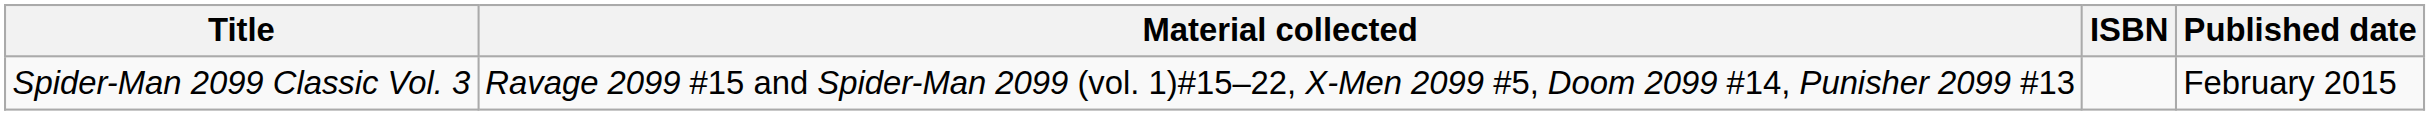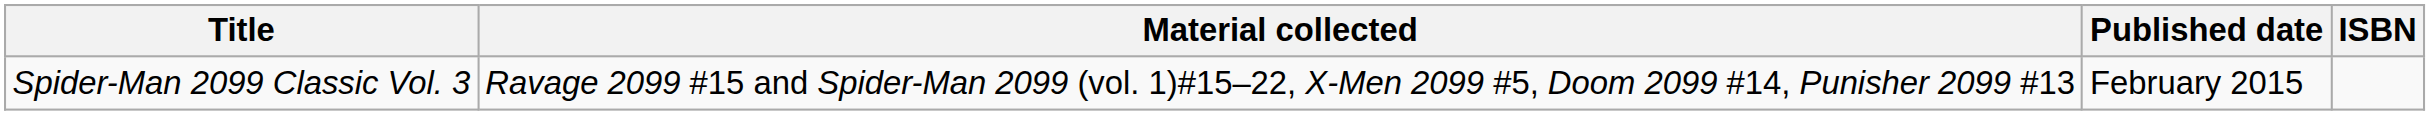columns swapped: Published date <-> ISBN
